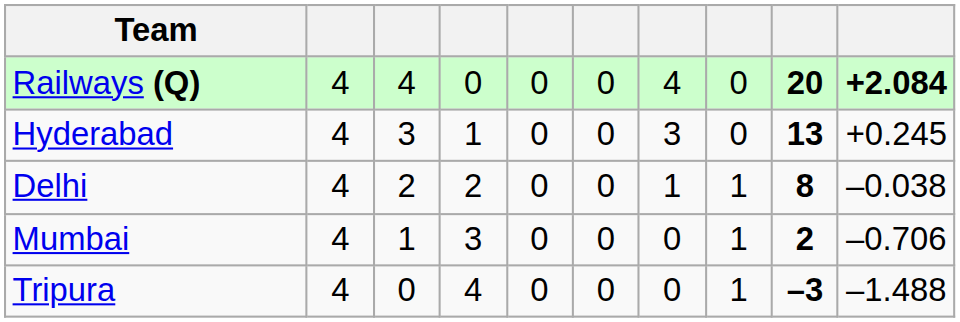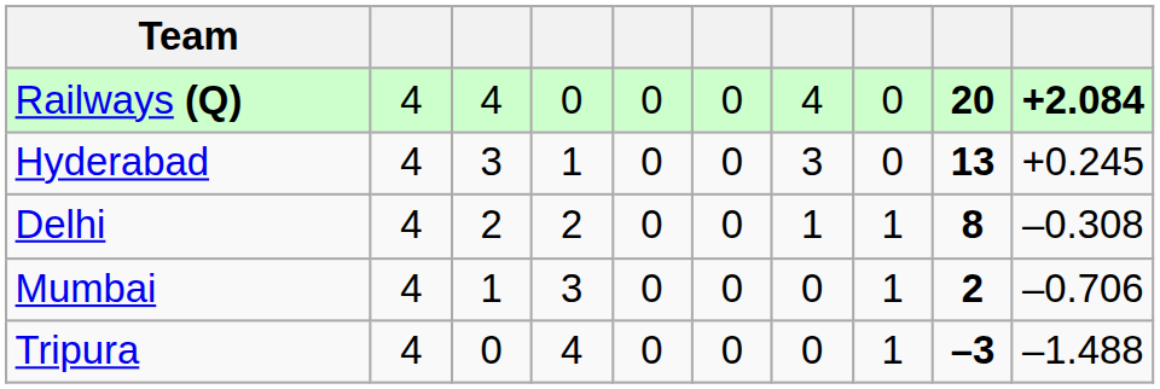Delhi | column 10: –0.038 -> –0.308
